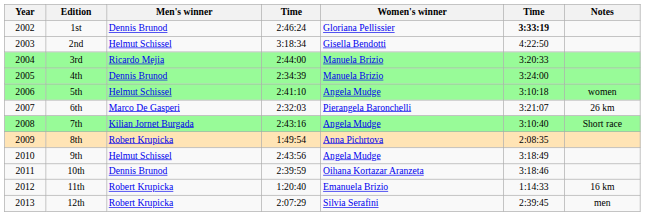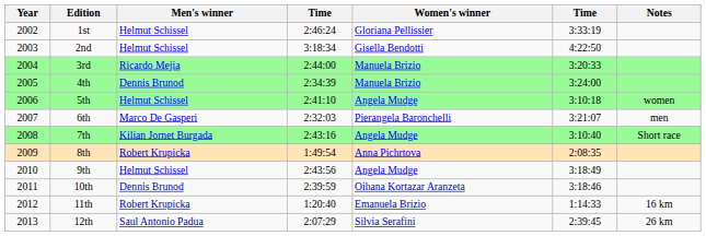1st | Men's winner: Dennis Brunod -> Helmut Schissel
1st | column 6: bold -> normal
6th | Notes: 26 km -> men
12th | Men's winner: Robert Krupicka -> Saul Antonio Padua
12th | Notes: men -> 26 km
